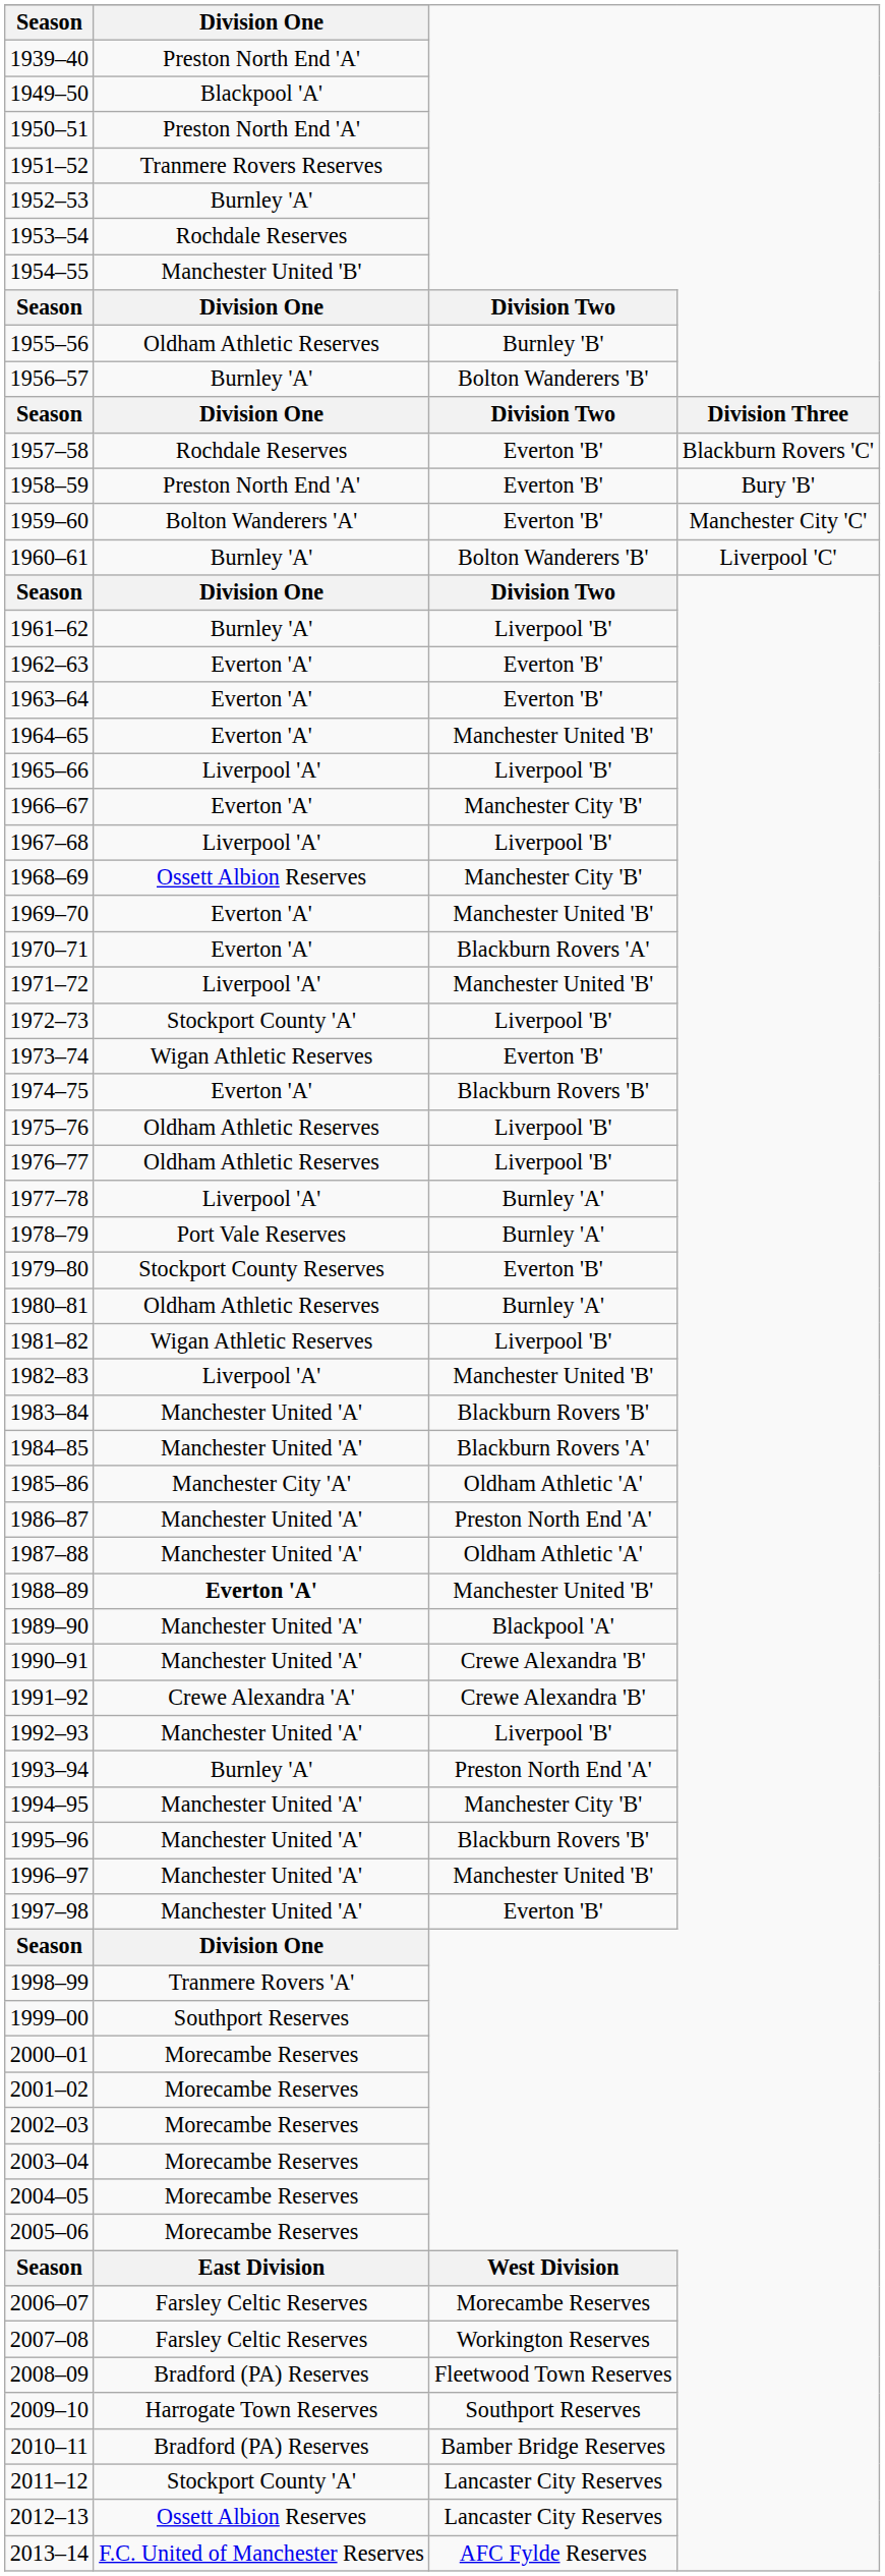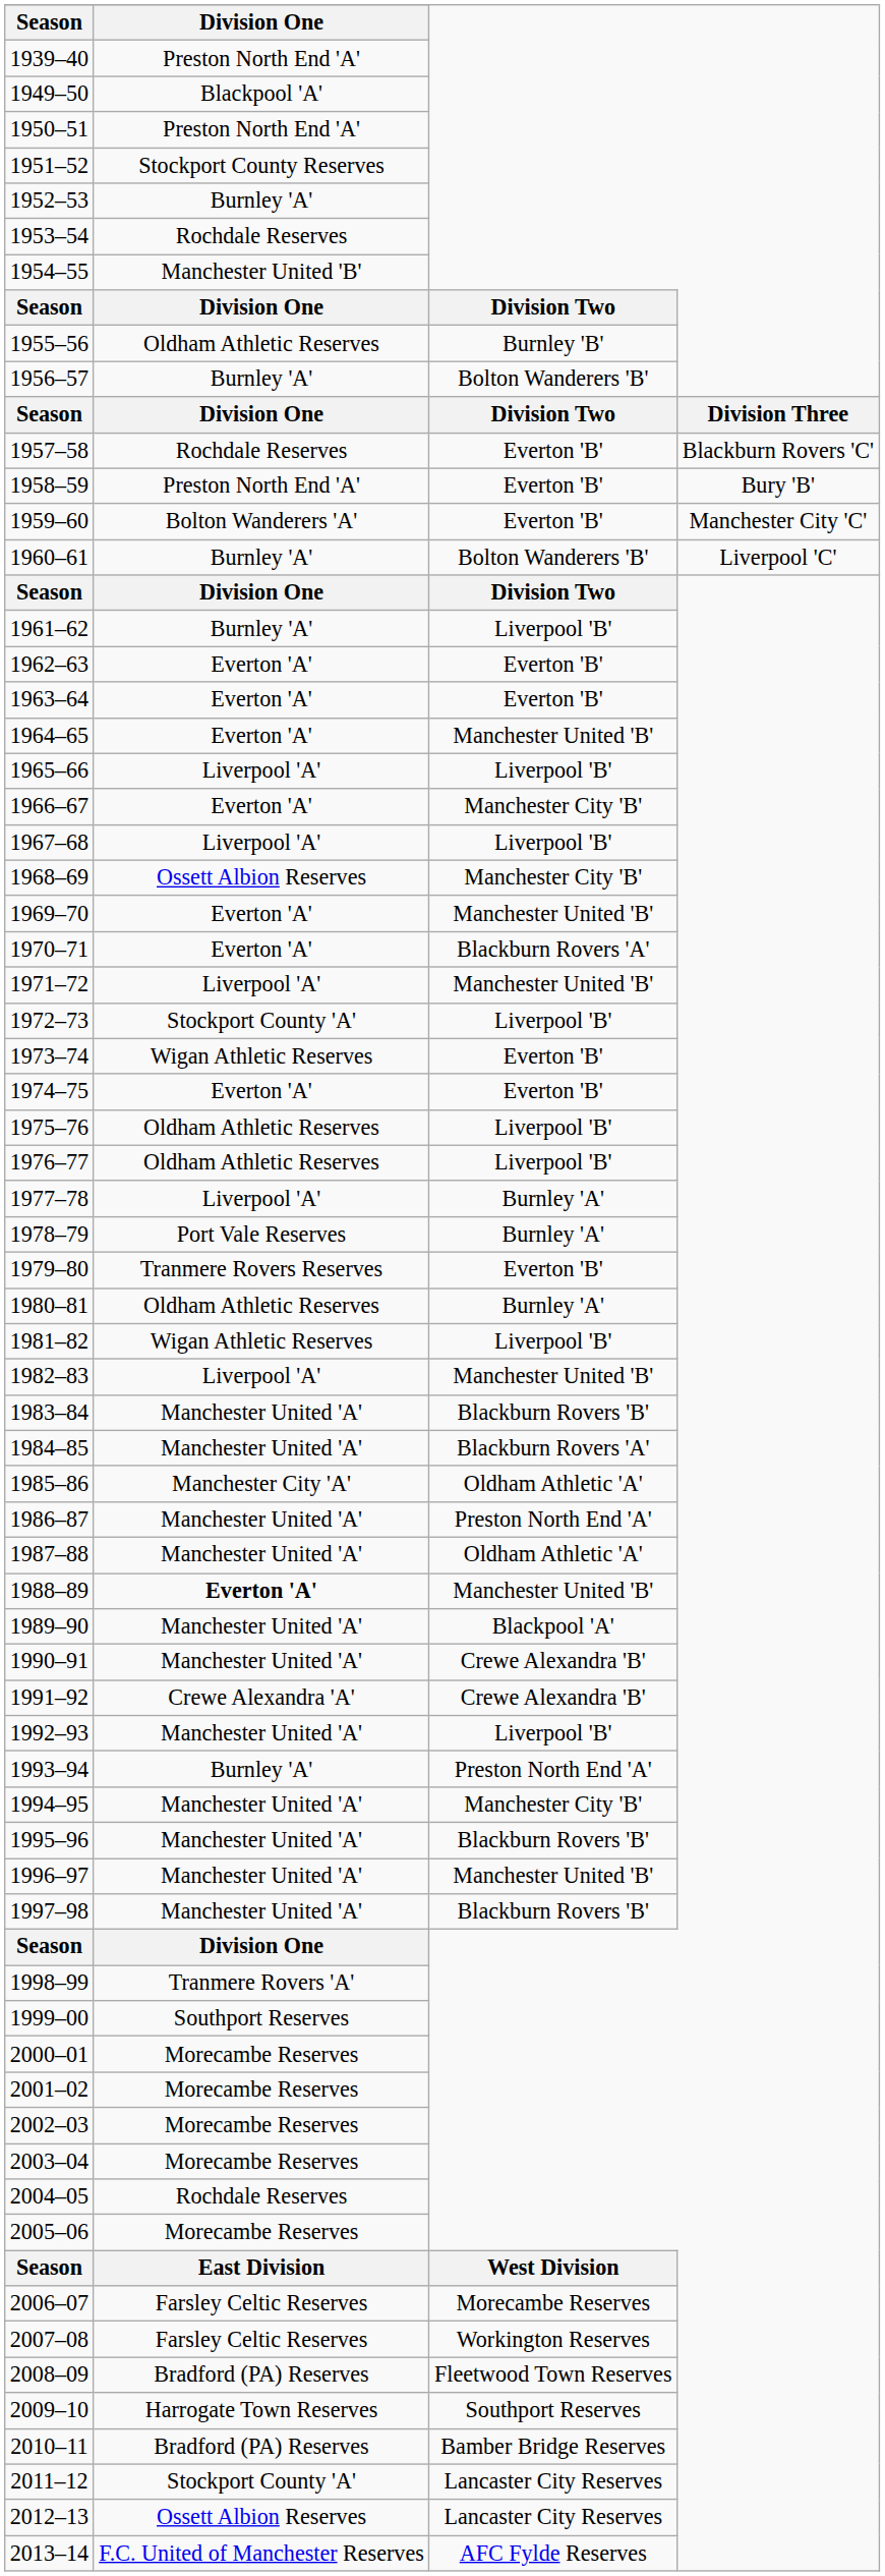1951–52 | Division One: Tranmere Rovers Reserves -> Stockport County Reserves
1974–75 | column 3: Blackburn Rovers 'B' -> Everton 'B'
1979–80 | Division One: Stockport County Reserves -> Tranmere Rovers Reserves
1997–98 | column 3: Everton 'B' -> Blackburn Rovers 'B'
2004–05 | Division One: Morecambe Reserves -> Rochdale Reserves
